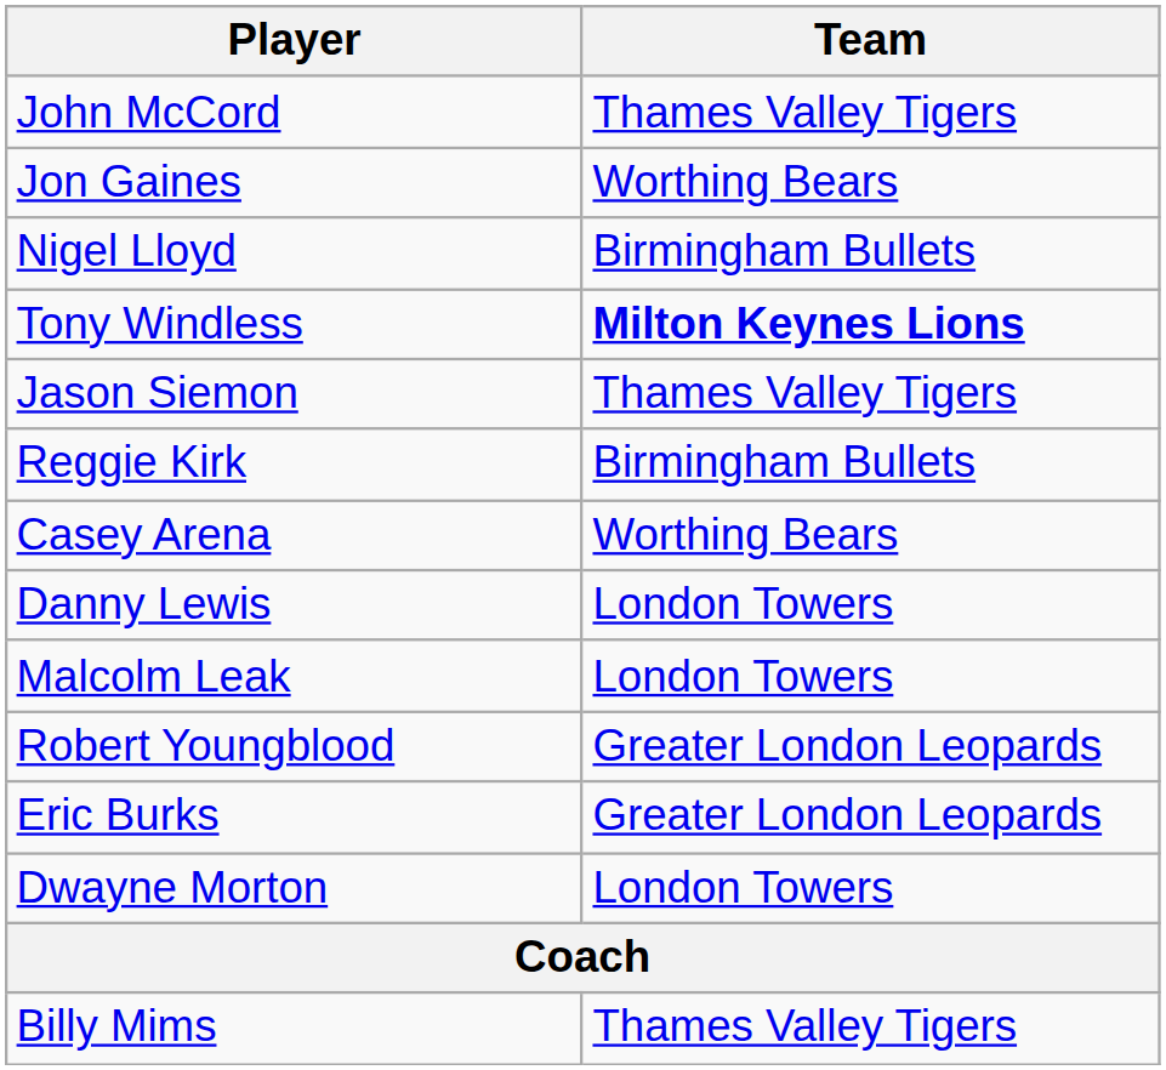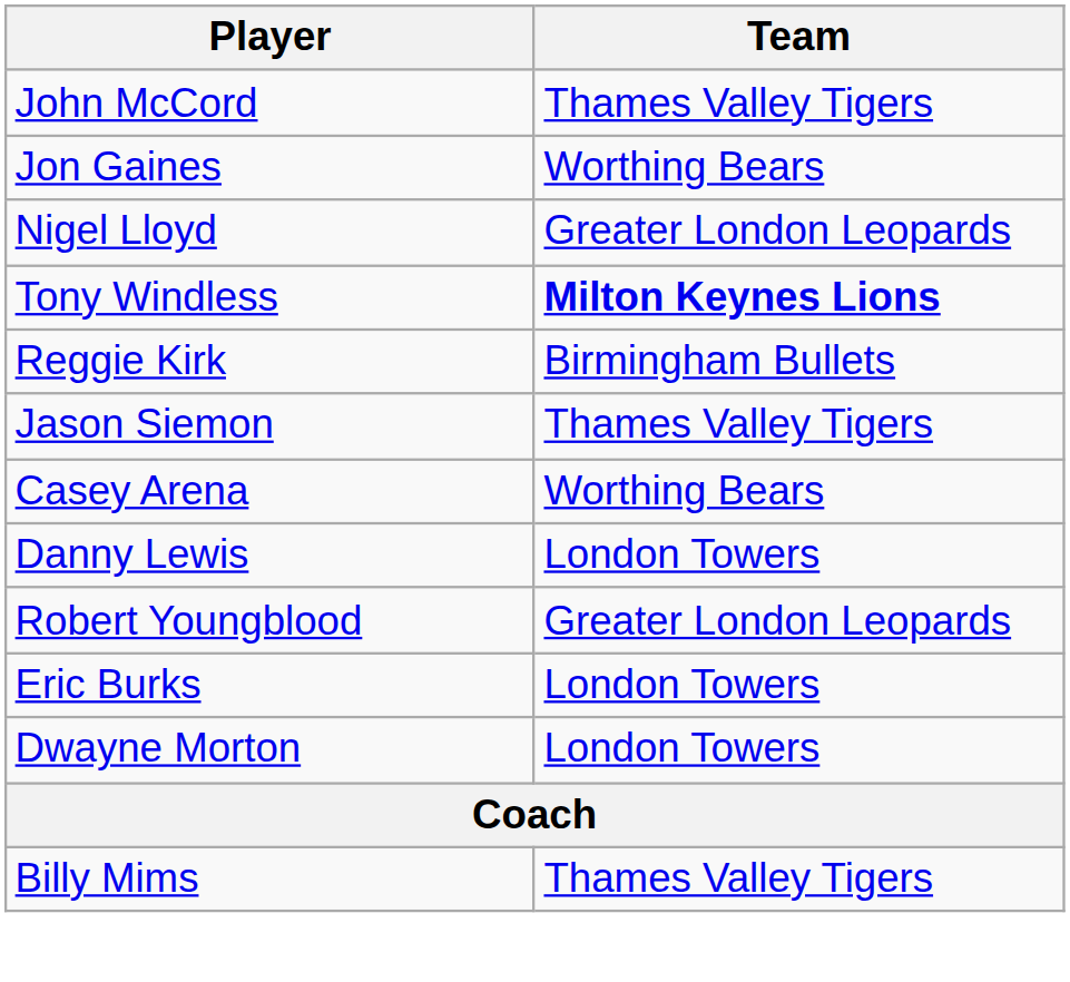Nigel Lloyd | Team: Birmingham Bullets -> Greater London Leopards
rows swapped: Jason Siemon <-> Reggie Kirk
- row: Malcolm Leak | London Towers
Eric Burks | Team: Greater London Leopards -> London Towers
